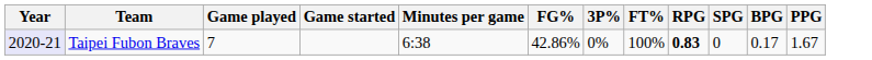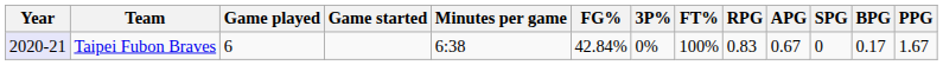+ column: APG | 0.67
Taipei Fubon Braves | Game played: 7 -> 6
Taipei Fubon Braves | FG%: 42.86% -> 42.84%
Taipei Fubon Braves | RPG: bold -> normal
